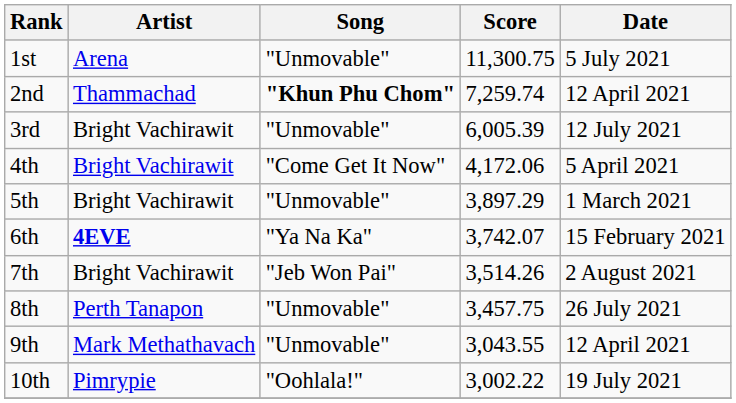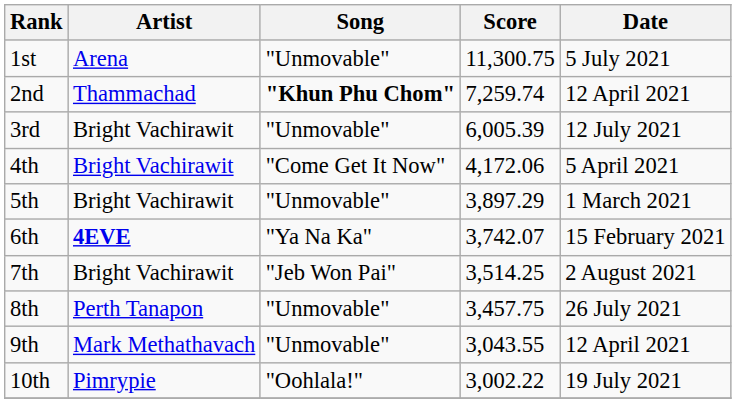7th | Score: 3,514.26 -> 3,514.25
